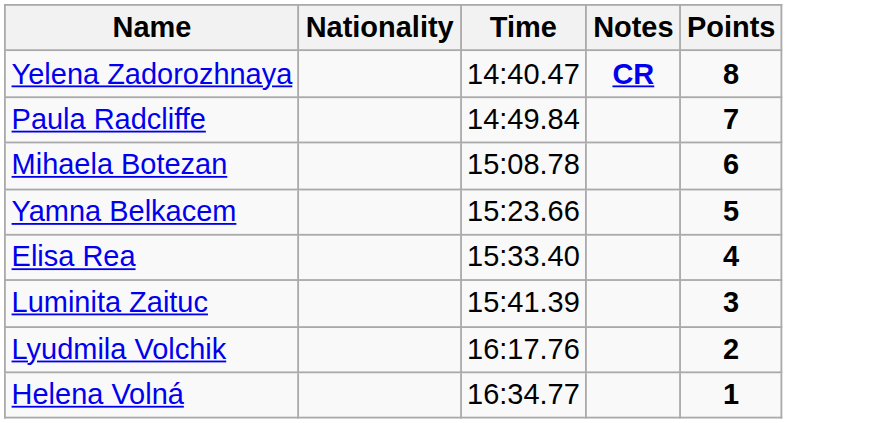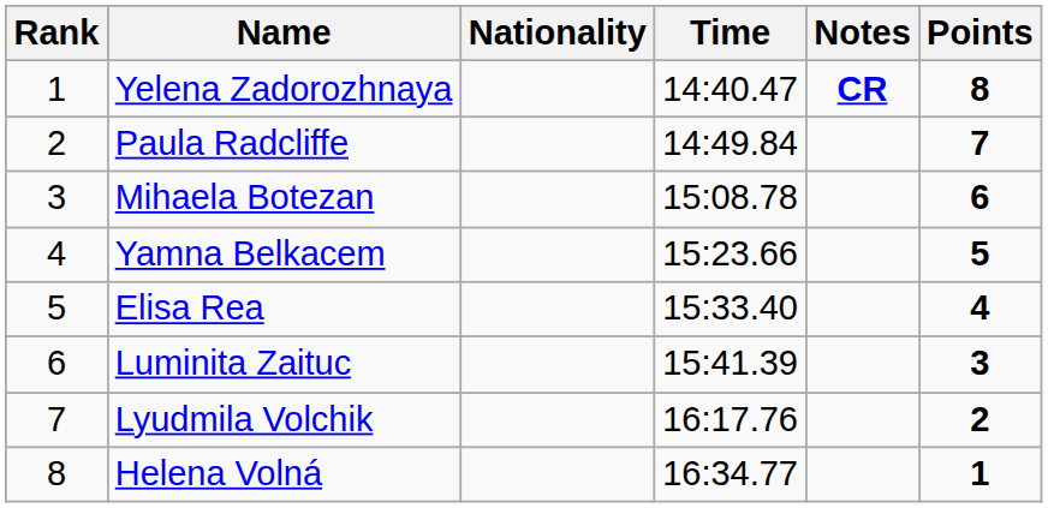+ column: Rank | 1 | 2 | 3 | 4 | 5 | 6 | 7 | 8
